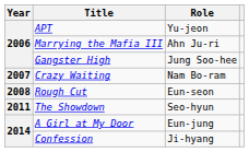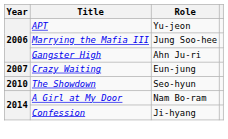Marrying the Mafia III | Role: Ahn Ju-ri -> Jung Soo-hee
Gangster High | Role: Jung Soo-hee -> Ahn Ju-ri
Crazy Waiting | Role: Nam Bo-ram -> Eun-jung
- row: 2008 | Rough Cut | Eun-seon
The Showdown | Year: 2011 -> 2010
A Girl at My Door | Role: Eun-jung -> Nam Bo-ram
